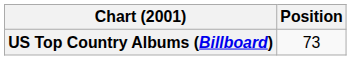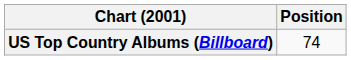US Top Country Albums (Billboard) | Position: 73 -> 74
